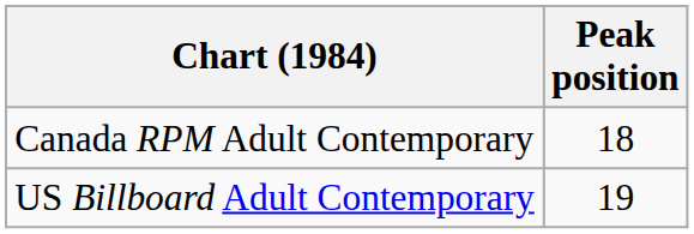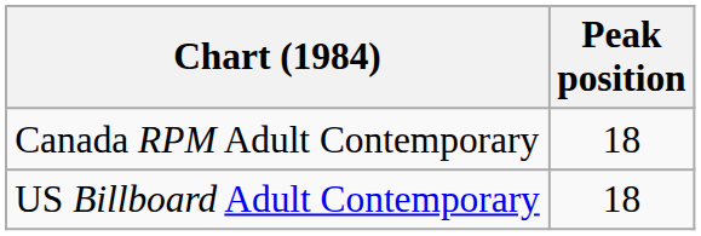US Billboard Adult Contemporary | Peak position: 19 -> 18
